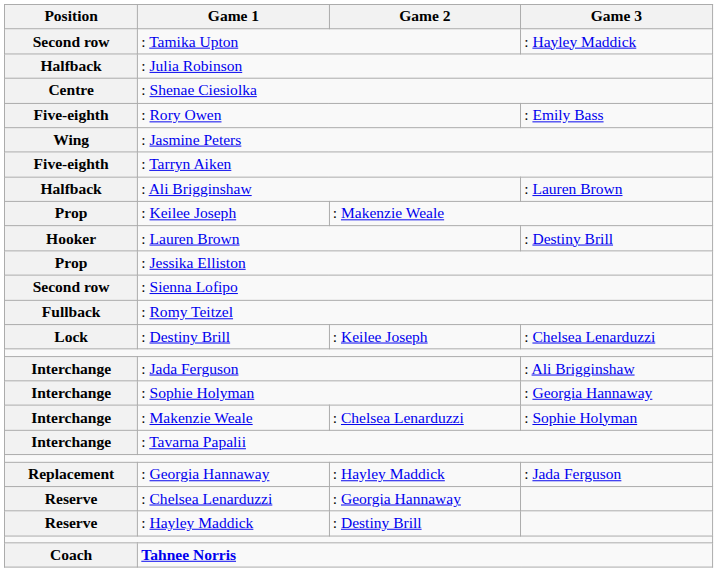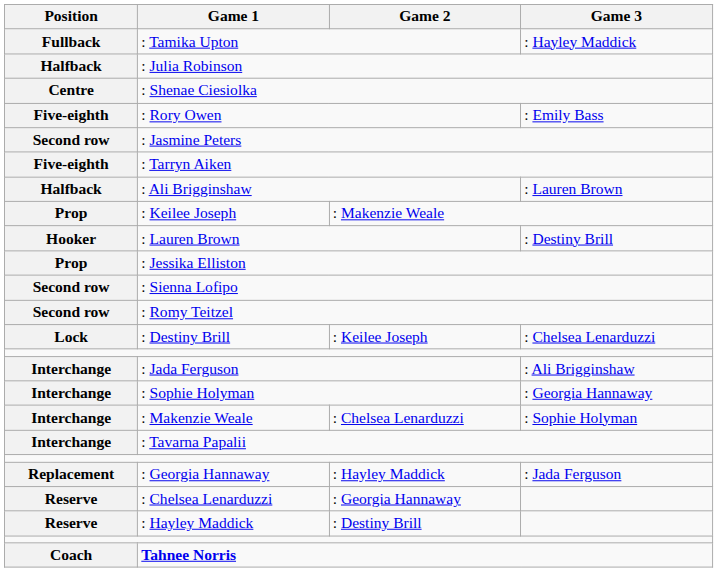: Tamika Upton | Position: Second row -> Fullback
: Jasmine Peters | Position: Wing -> Second row
: Romy Teitzel | Position: Fullback -> Second row
